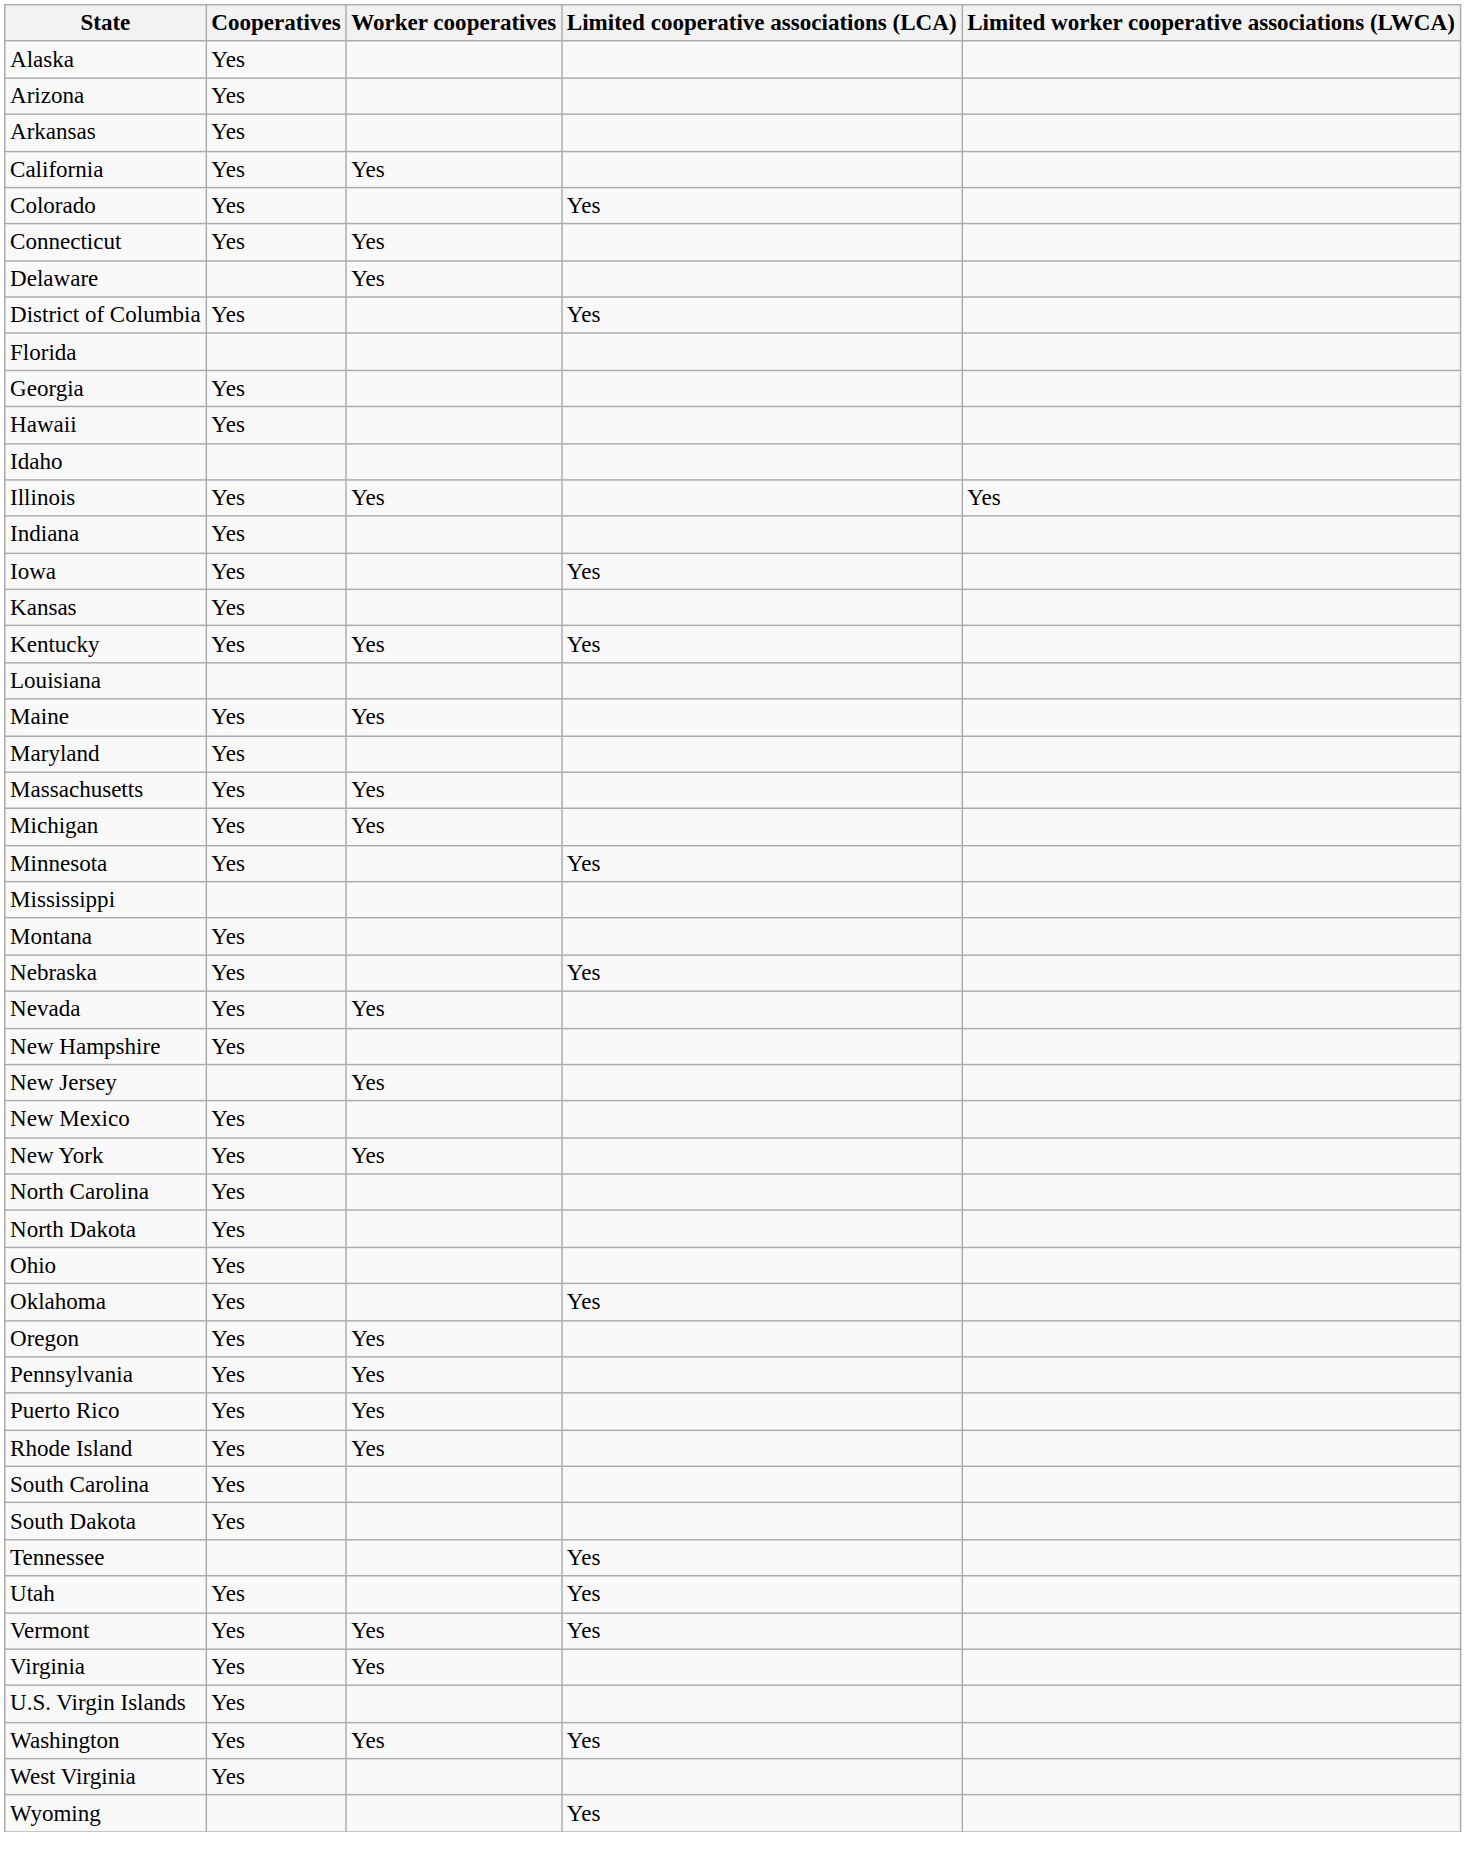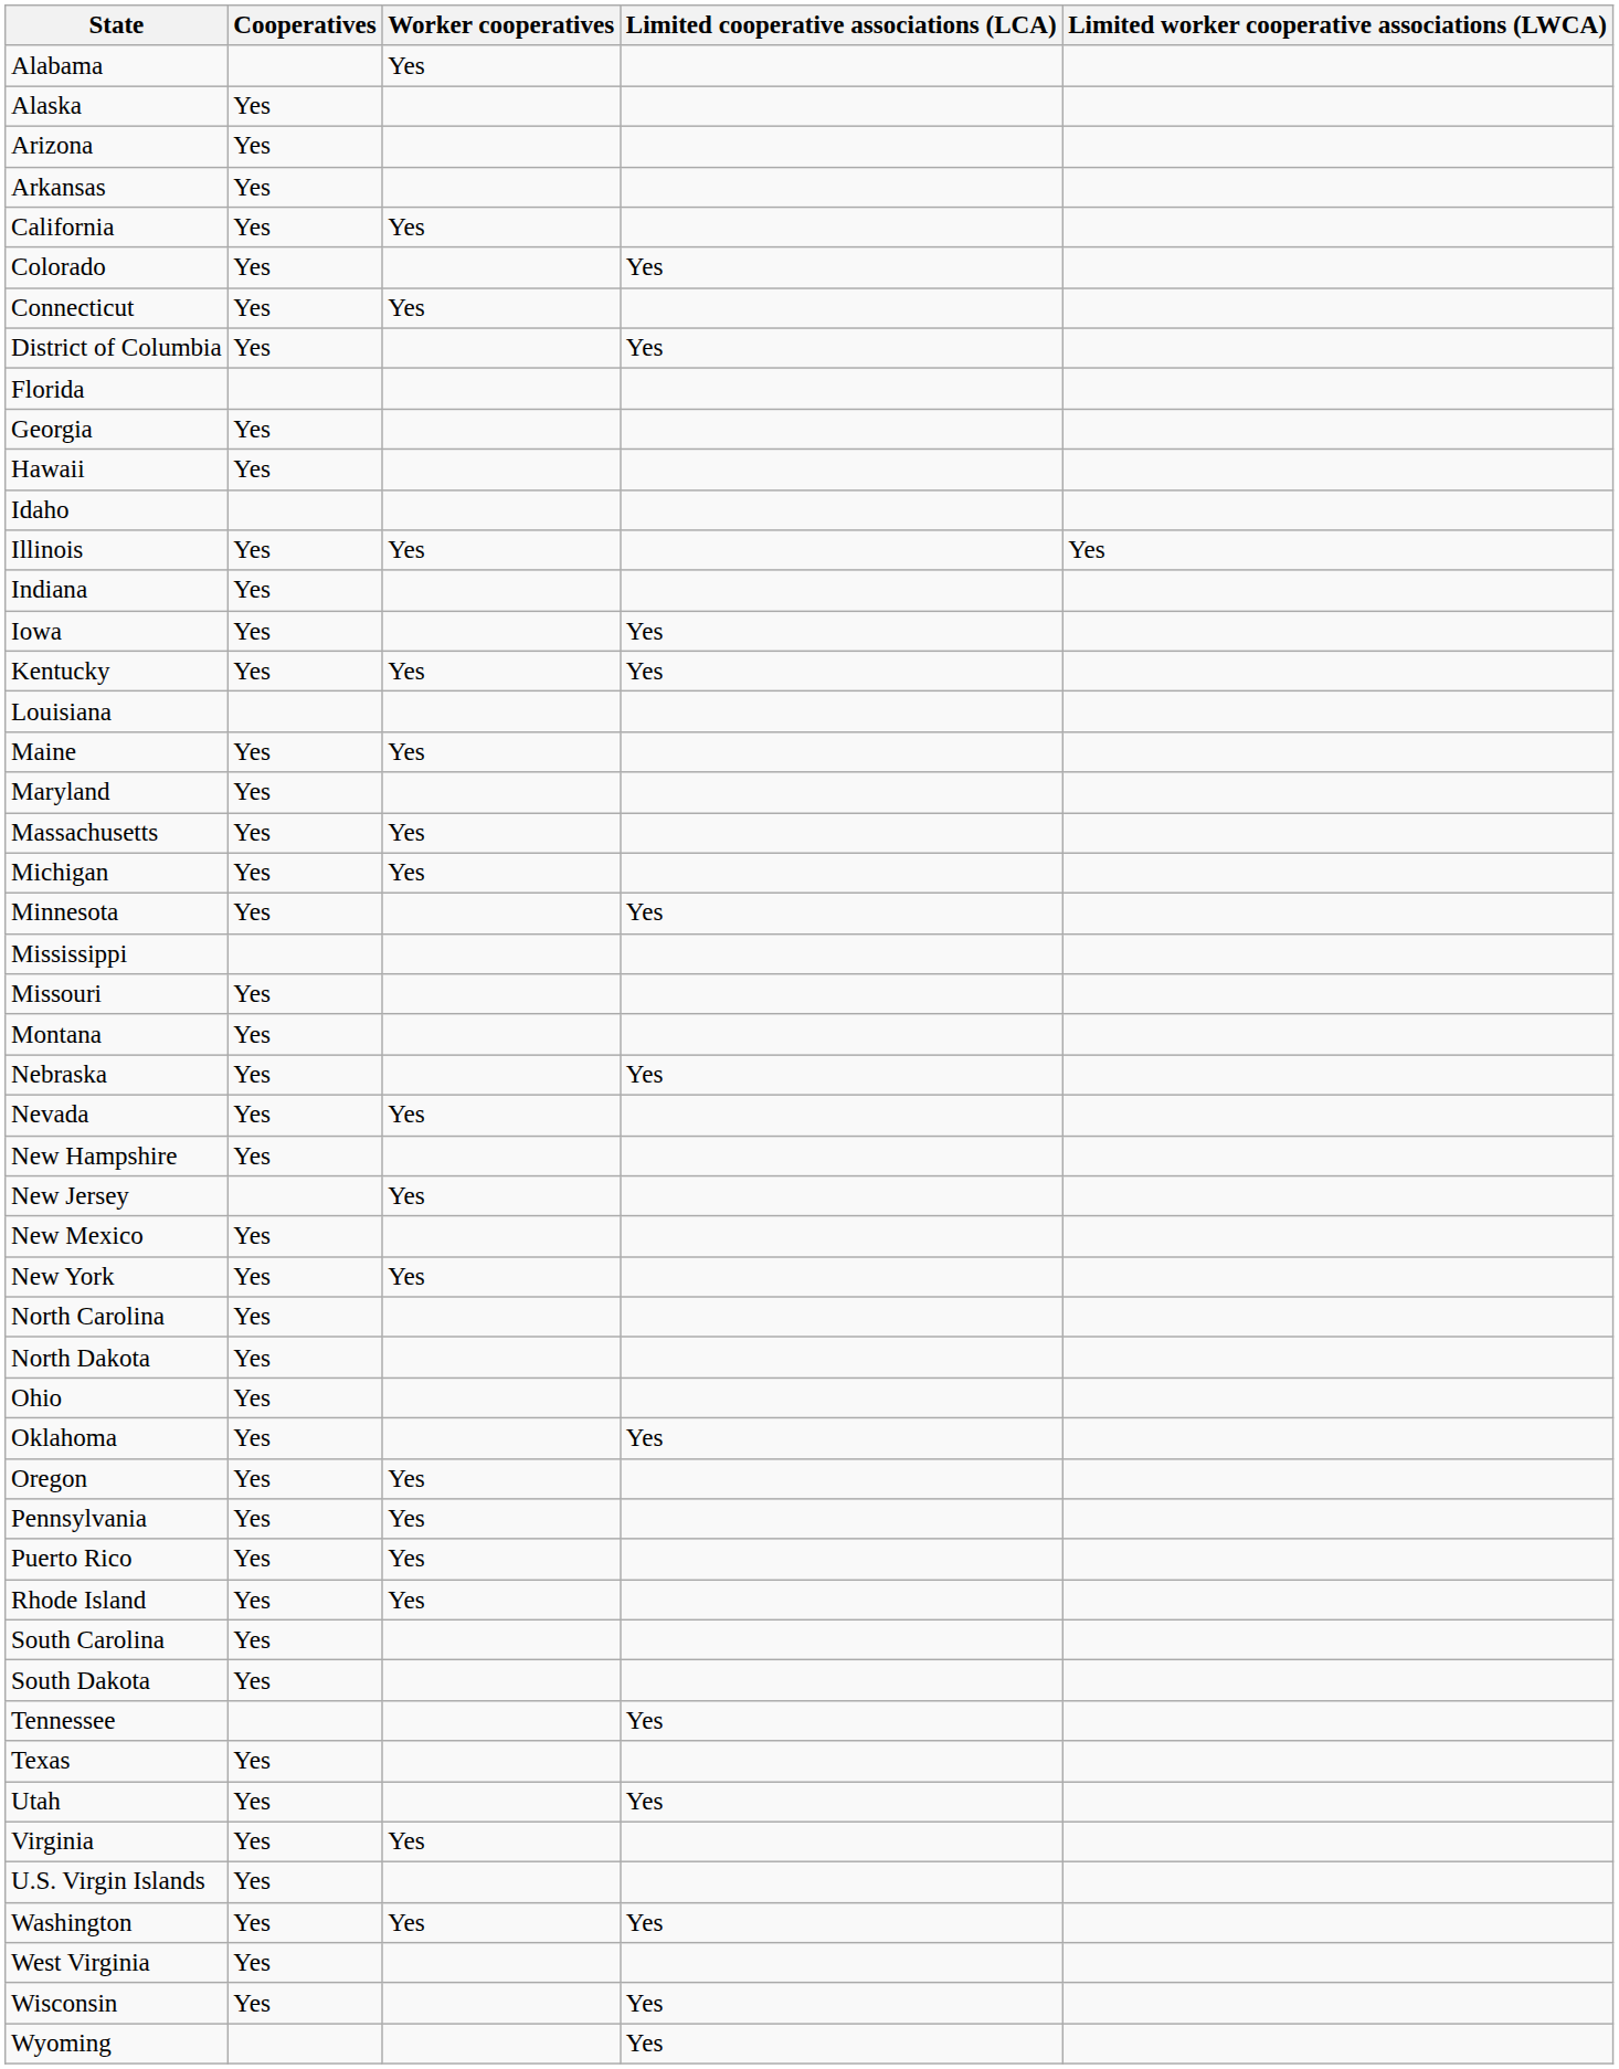+ row: Alabama | Yes
- row: Delaware | Yes
- row: Kansas | Yes
+ row: Missouri | Yes
+ row: Texas | Yes
- row: Vermont | Yes | Yes | Yes
+ row: Wisconsin | Yes | Yes
